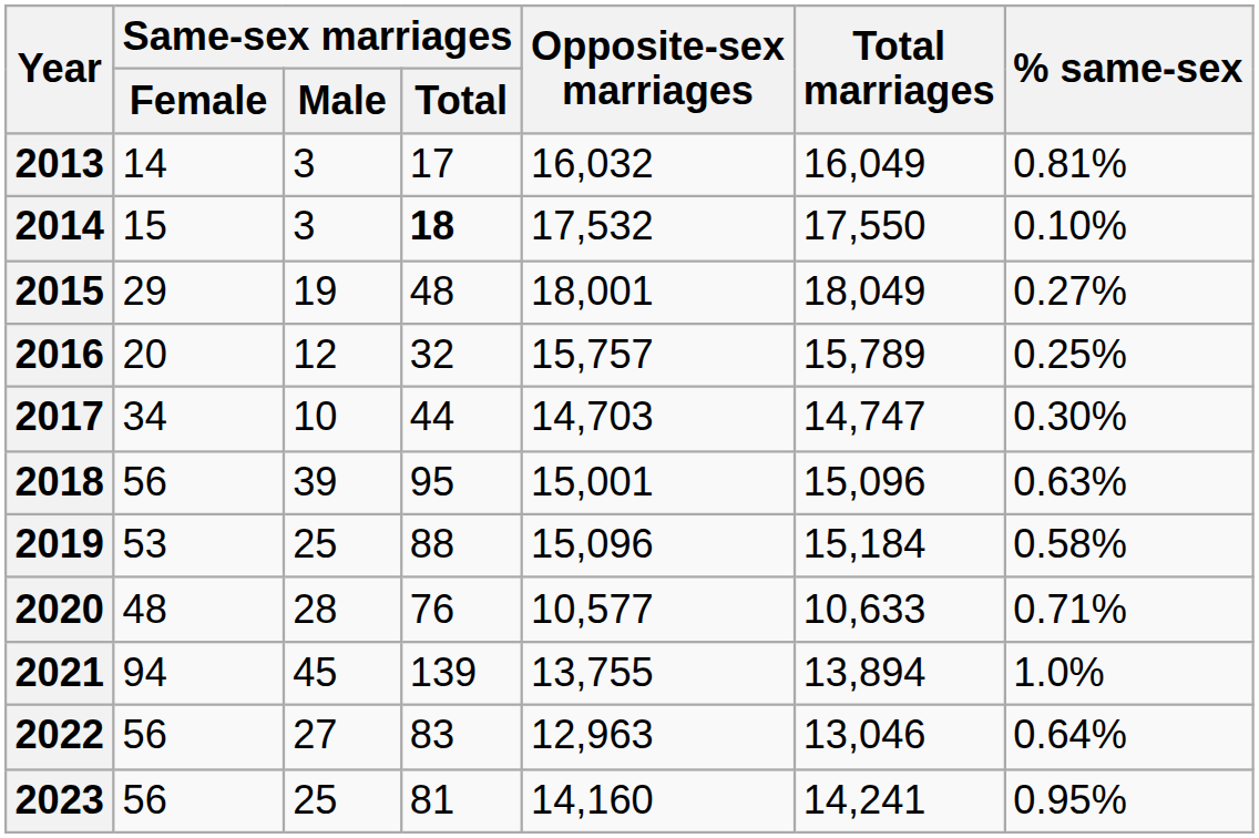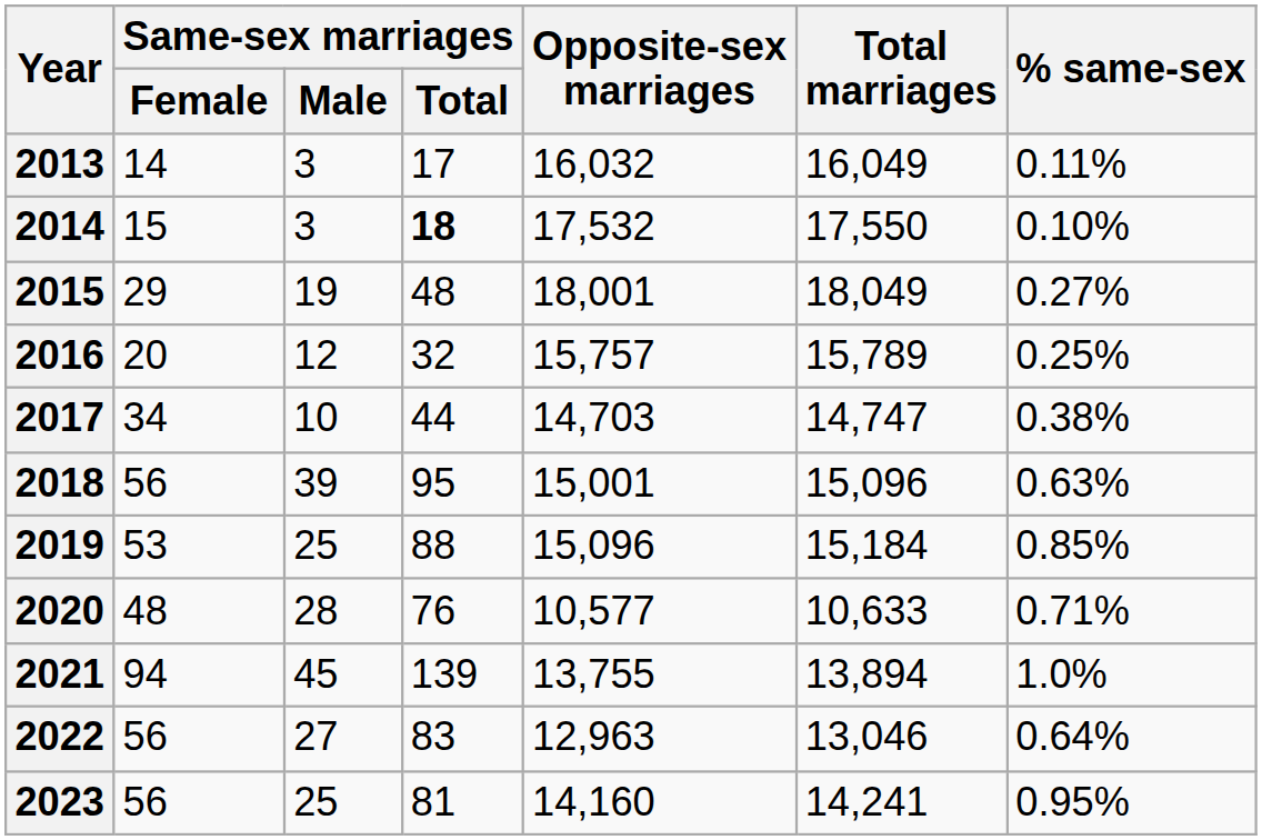2013 | % same-sex: 0.81% -> 0.11%
2017 | % same-sex: 0.30% -> 0.38%
2019 | % same-sex: 0.58% -> 0.85%
